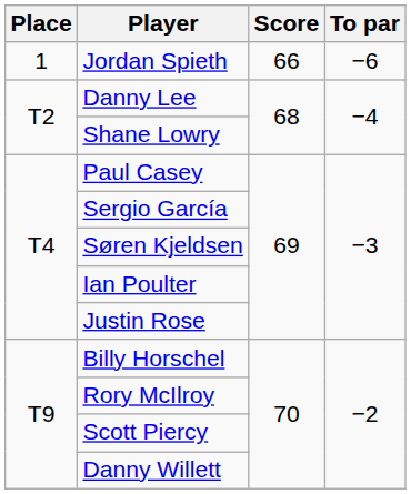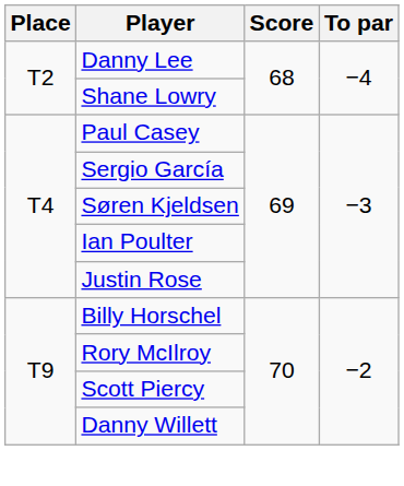- row: 1 | Jordan Spieth | 66 | −6
